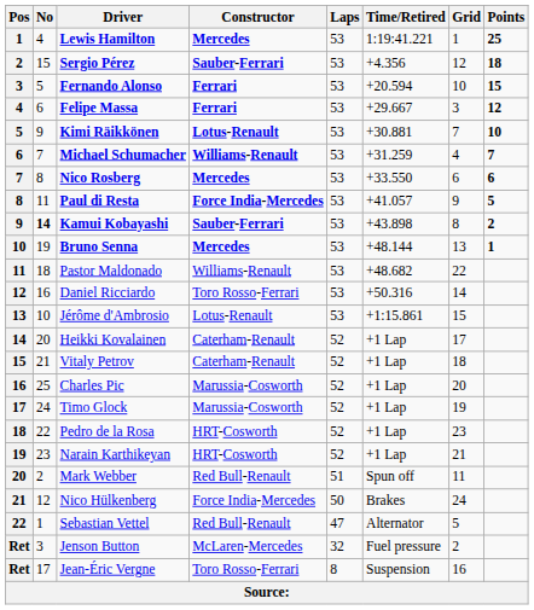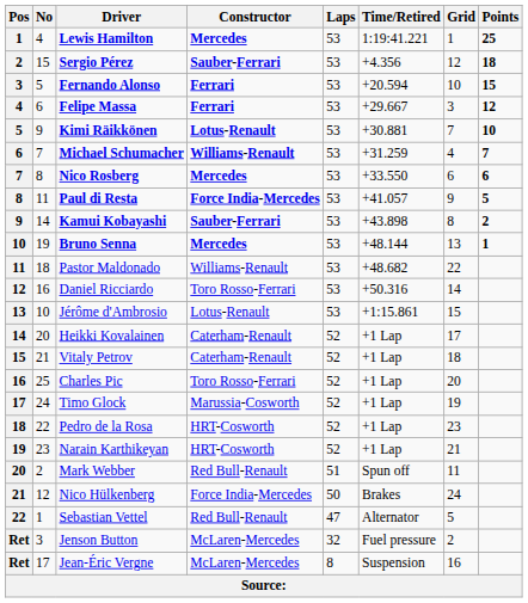Kamui Kobayashi | No: bold -> normal
Charles Pic | Constructor: Marussia-Cosworth -> Toro Rosso-Ferrari
Jean-Éric Vergne | Constructor: Toro Rosso-Ferrari -> McLaren-Mercedes
